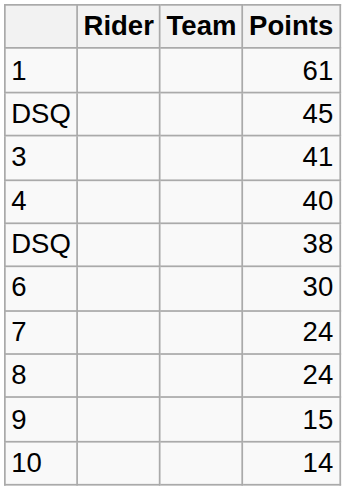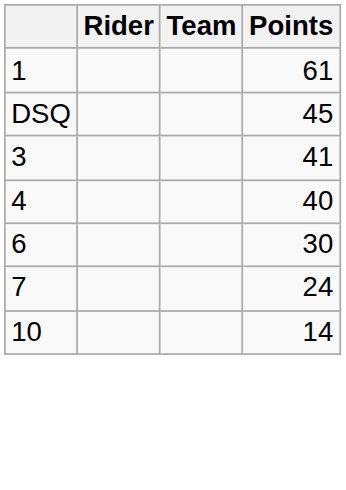- row: DSQ | 38
- row: 8 | 24
- row: 9 | 15
